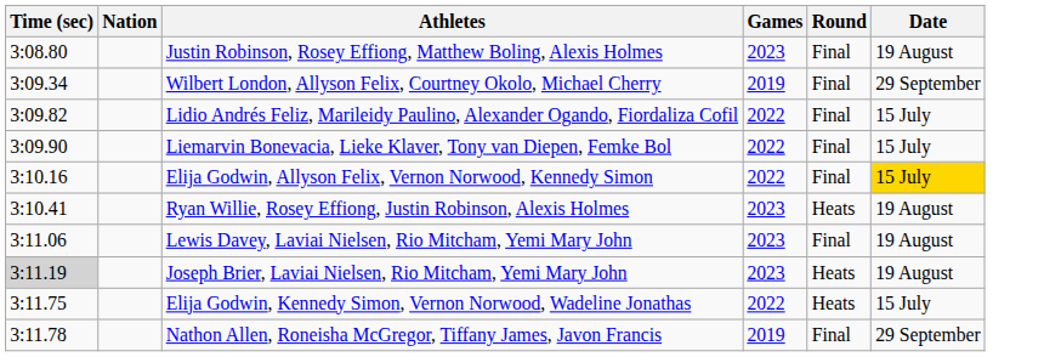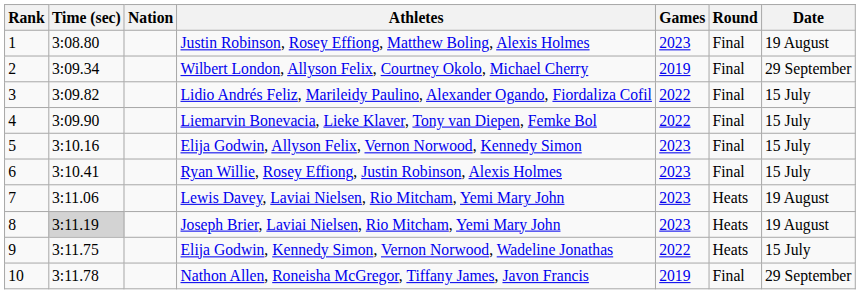+ column: Rank | 1 | 2 | 3 | 4 | 5 | 6 | 7 | 8 | 9 | 10
Elija Godwin, Allyson Felix, Vernon Norwood, Kennedy Simon | Games: 2022 -> 2023
Elija Godwin, Allyson Felix, Vernon Norwood, Kennedy Simon | Date: gold background -> no background
Ryan Willie, Rosey Effiong, Justin Robinson, Alexis Holmes | Round: Heats -> Final
Ryan Willie, Rosey Effiong, Justin Robinson, Alexis Holmes | Date: 19 August -> 15 July
Lewis Davey, Laviai Nielsen, Rio Mitcham, Yemi Mary John | Round: Final -> Heats
